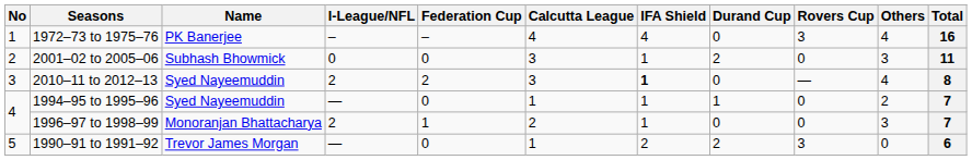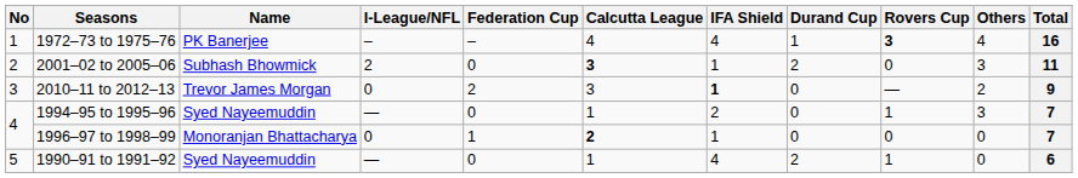1972–73 to 1975–76 | Durand Cup: 0 -> 1
1972–73 to 1975–76 | Rovers Cup: normal -> bold
2001–02 to 2005–06 | I-League/NFL: 0 -> 2
2001–02 to 2005–06 | Calcutta League: normal -> bold
2010–11 to 2012–13 | Name: Syed Nayeemuddin -> Trevor James Morgan
2010–11 to 2012–13 | I-League/NFL: 2 -> 0
2010–11 to 2012–13 | Others: 4 -> 2
2010–11 to 2012–13 | Total: 8 -> 9
1994–95 to 1995–96 | IFA Shield: 1 -> 2
1994–95 to 1995–96 | Durand Cup: 1 -> 0
1994–95 to 1995–96 | Rovers Cup: 0 -> 1
1994–95 to 1995–96 | Others: 2 -> 3
1996–97 to 1998–99 | I-League/NFL: 2 -> 0
1996–97 to 1998–99 | Calcutta League: normal -> bold
1996–97 to 1998–99 | Others: 3 -> 0
1990–91 to 1991–92 | Name: Trevor James Morgan -> Syed Nayeemuddin
1990–91 to 1991–92 | IFA Shield: 2 -> 4
1990–91 to 1991–92 | Rovers Cup: 3 -> 1
